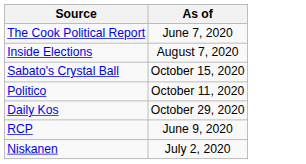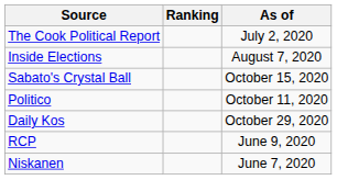+ column: Ranking
The Cook Political Report | As of: June 7, 2020 -> July 2, 2020
Niskanen | As of: July 2, 2020 -> June 7, 2020
